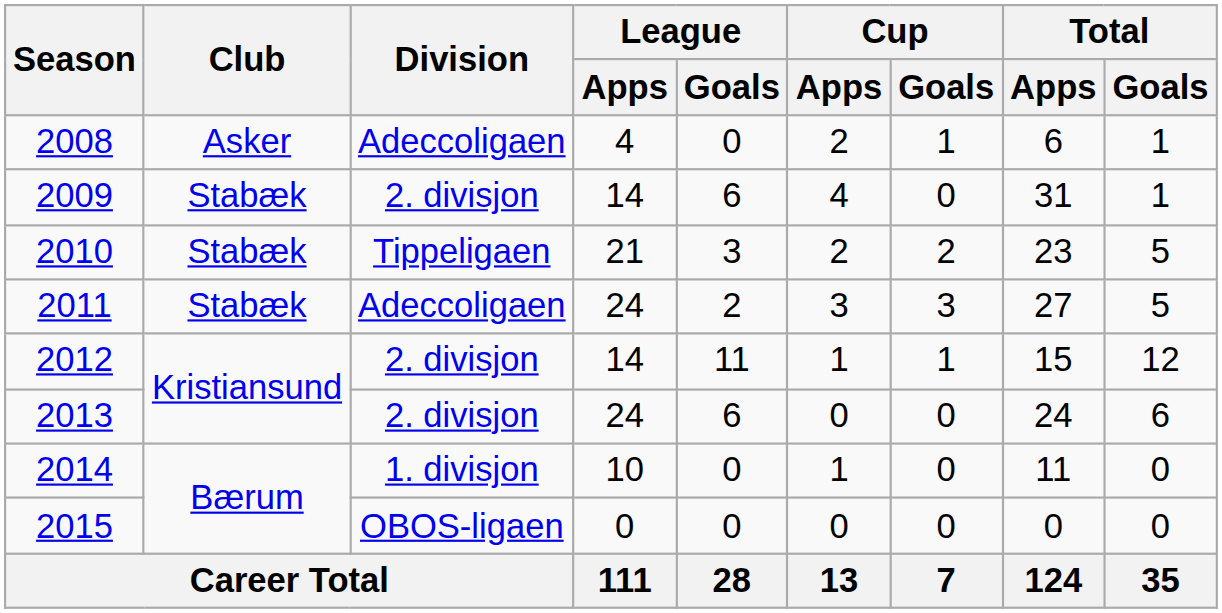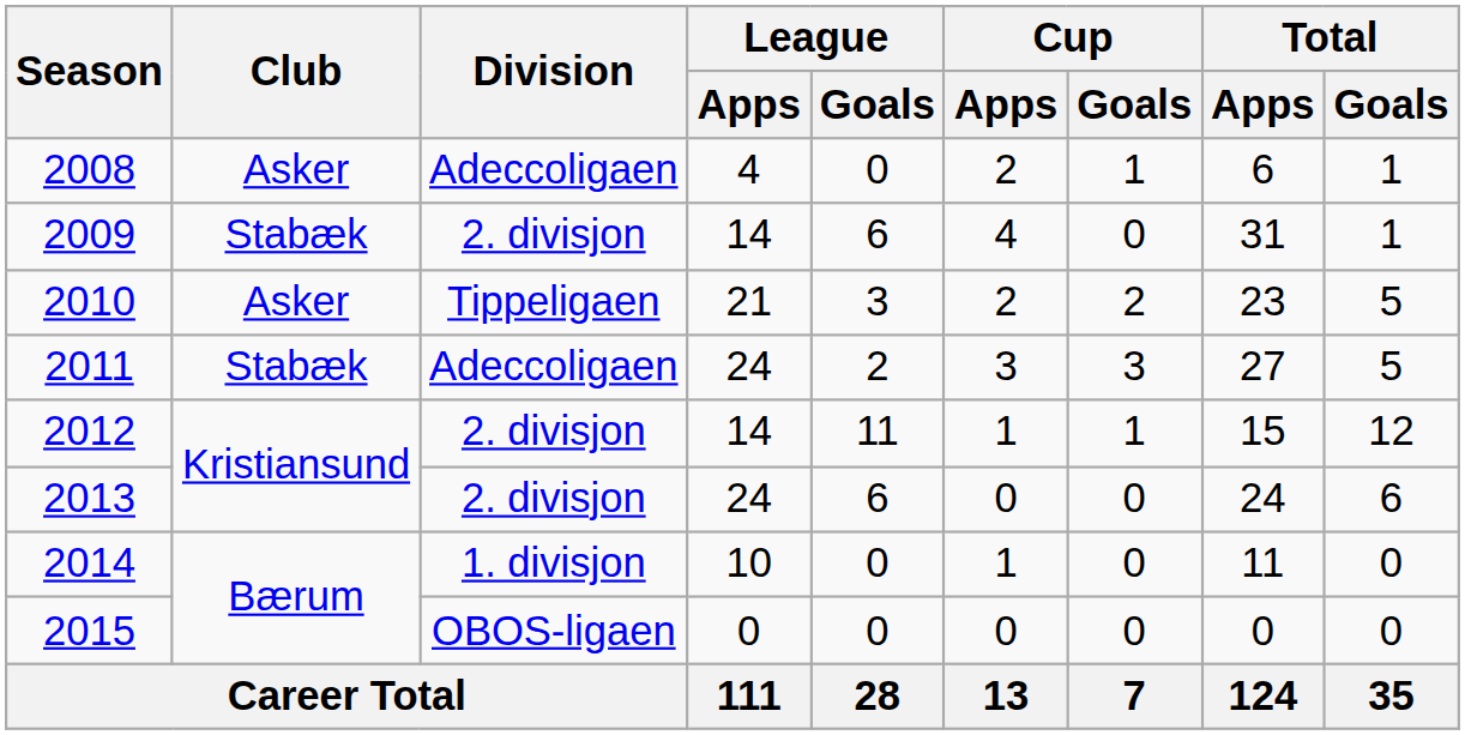2010 | Club: Stabæk -> Asker
